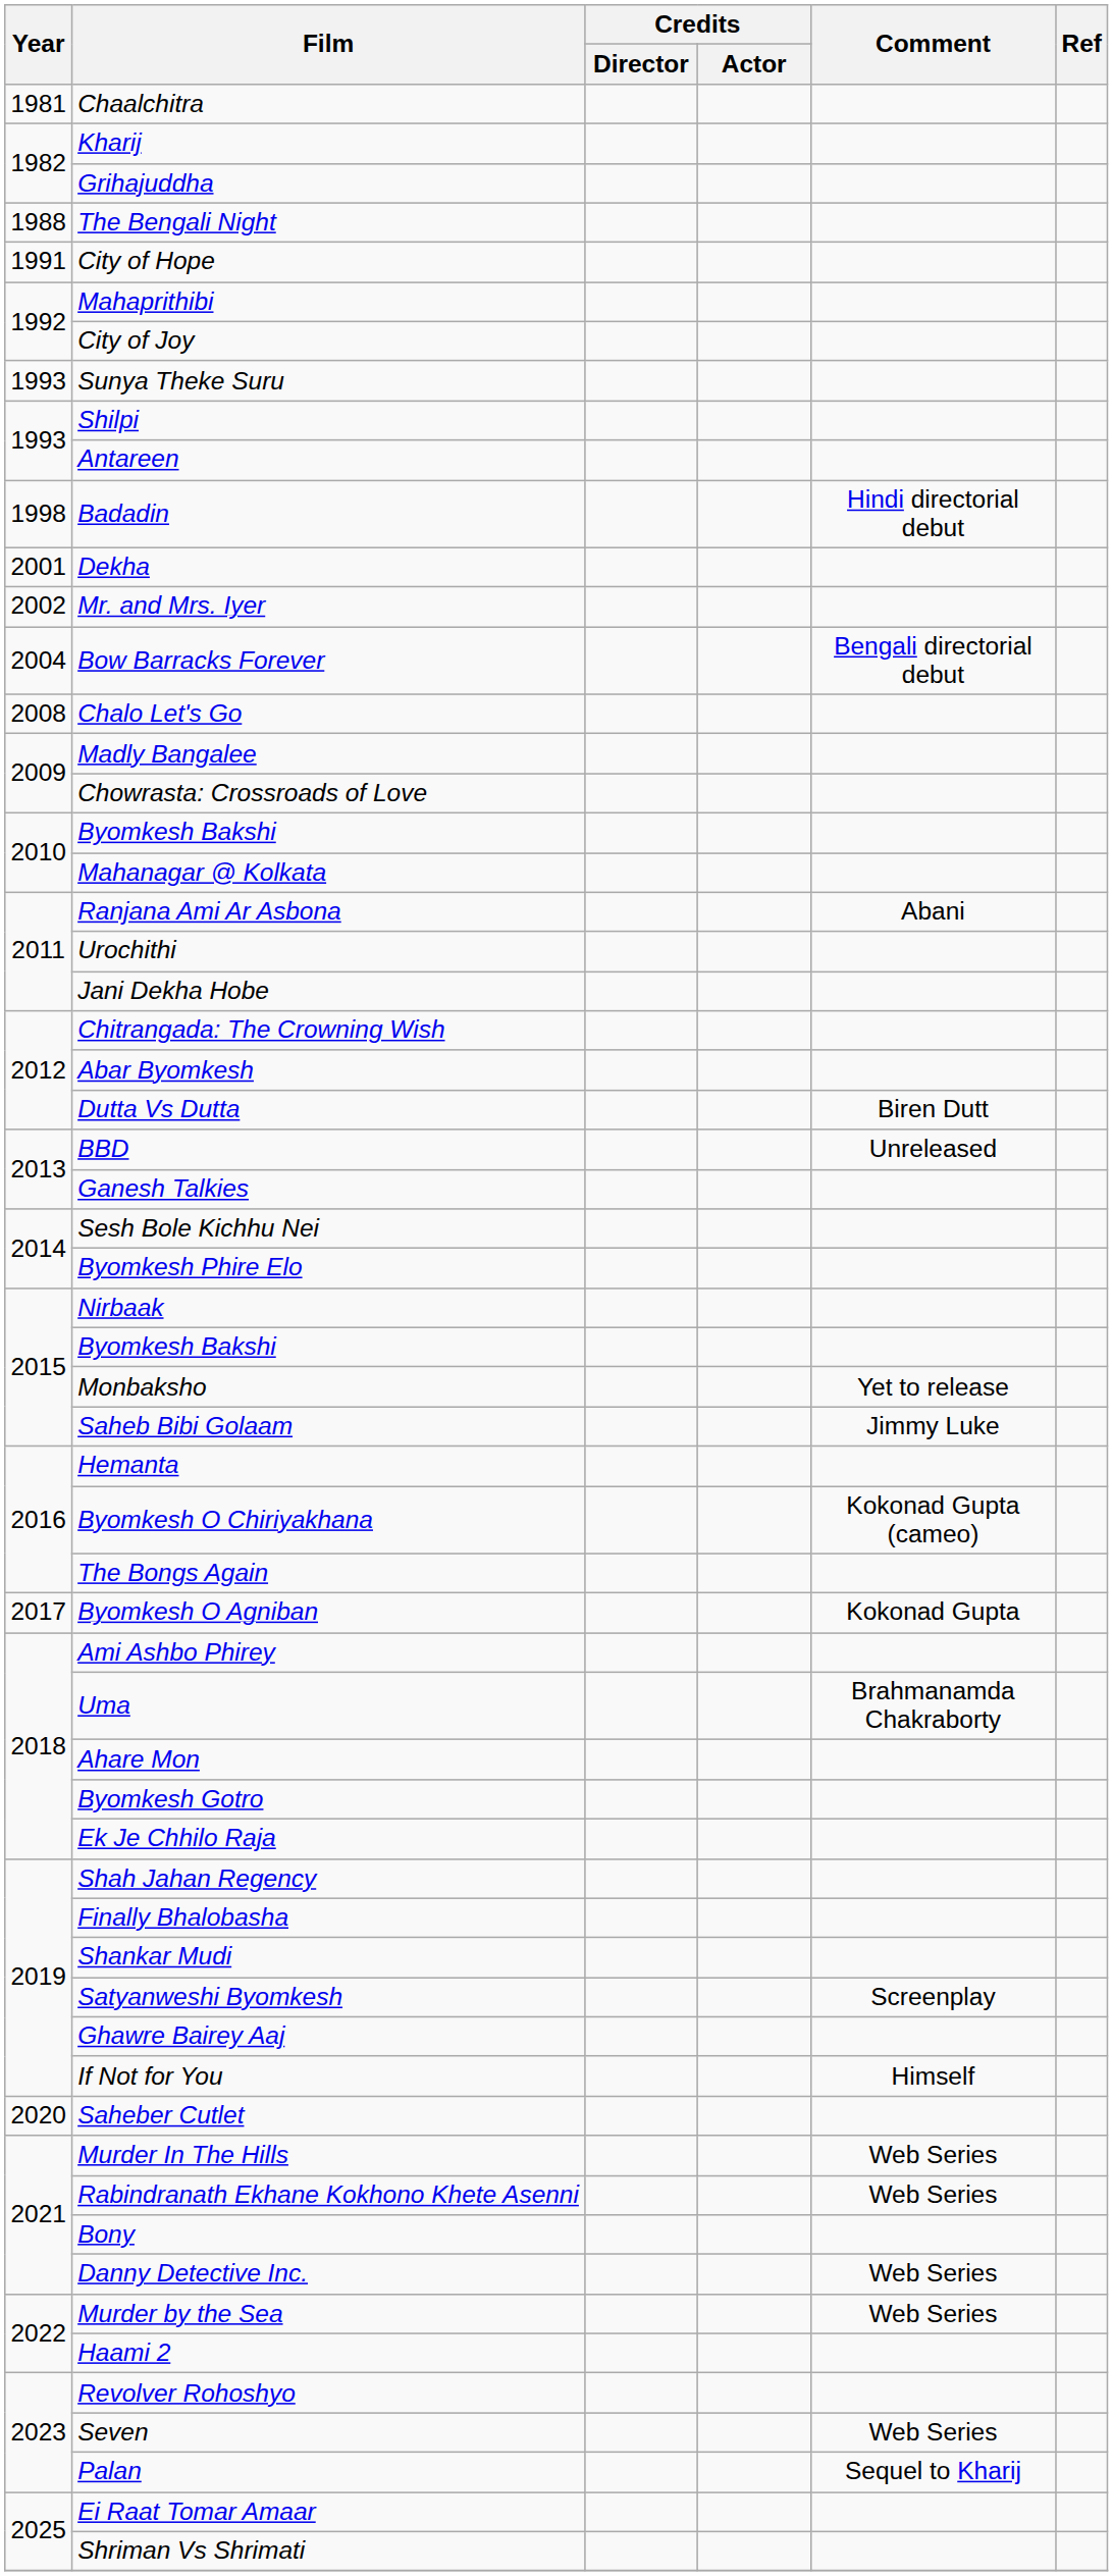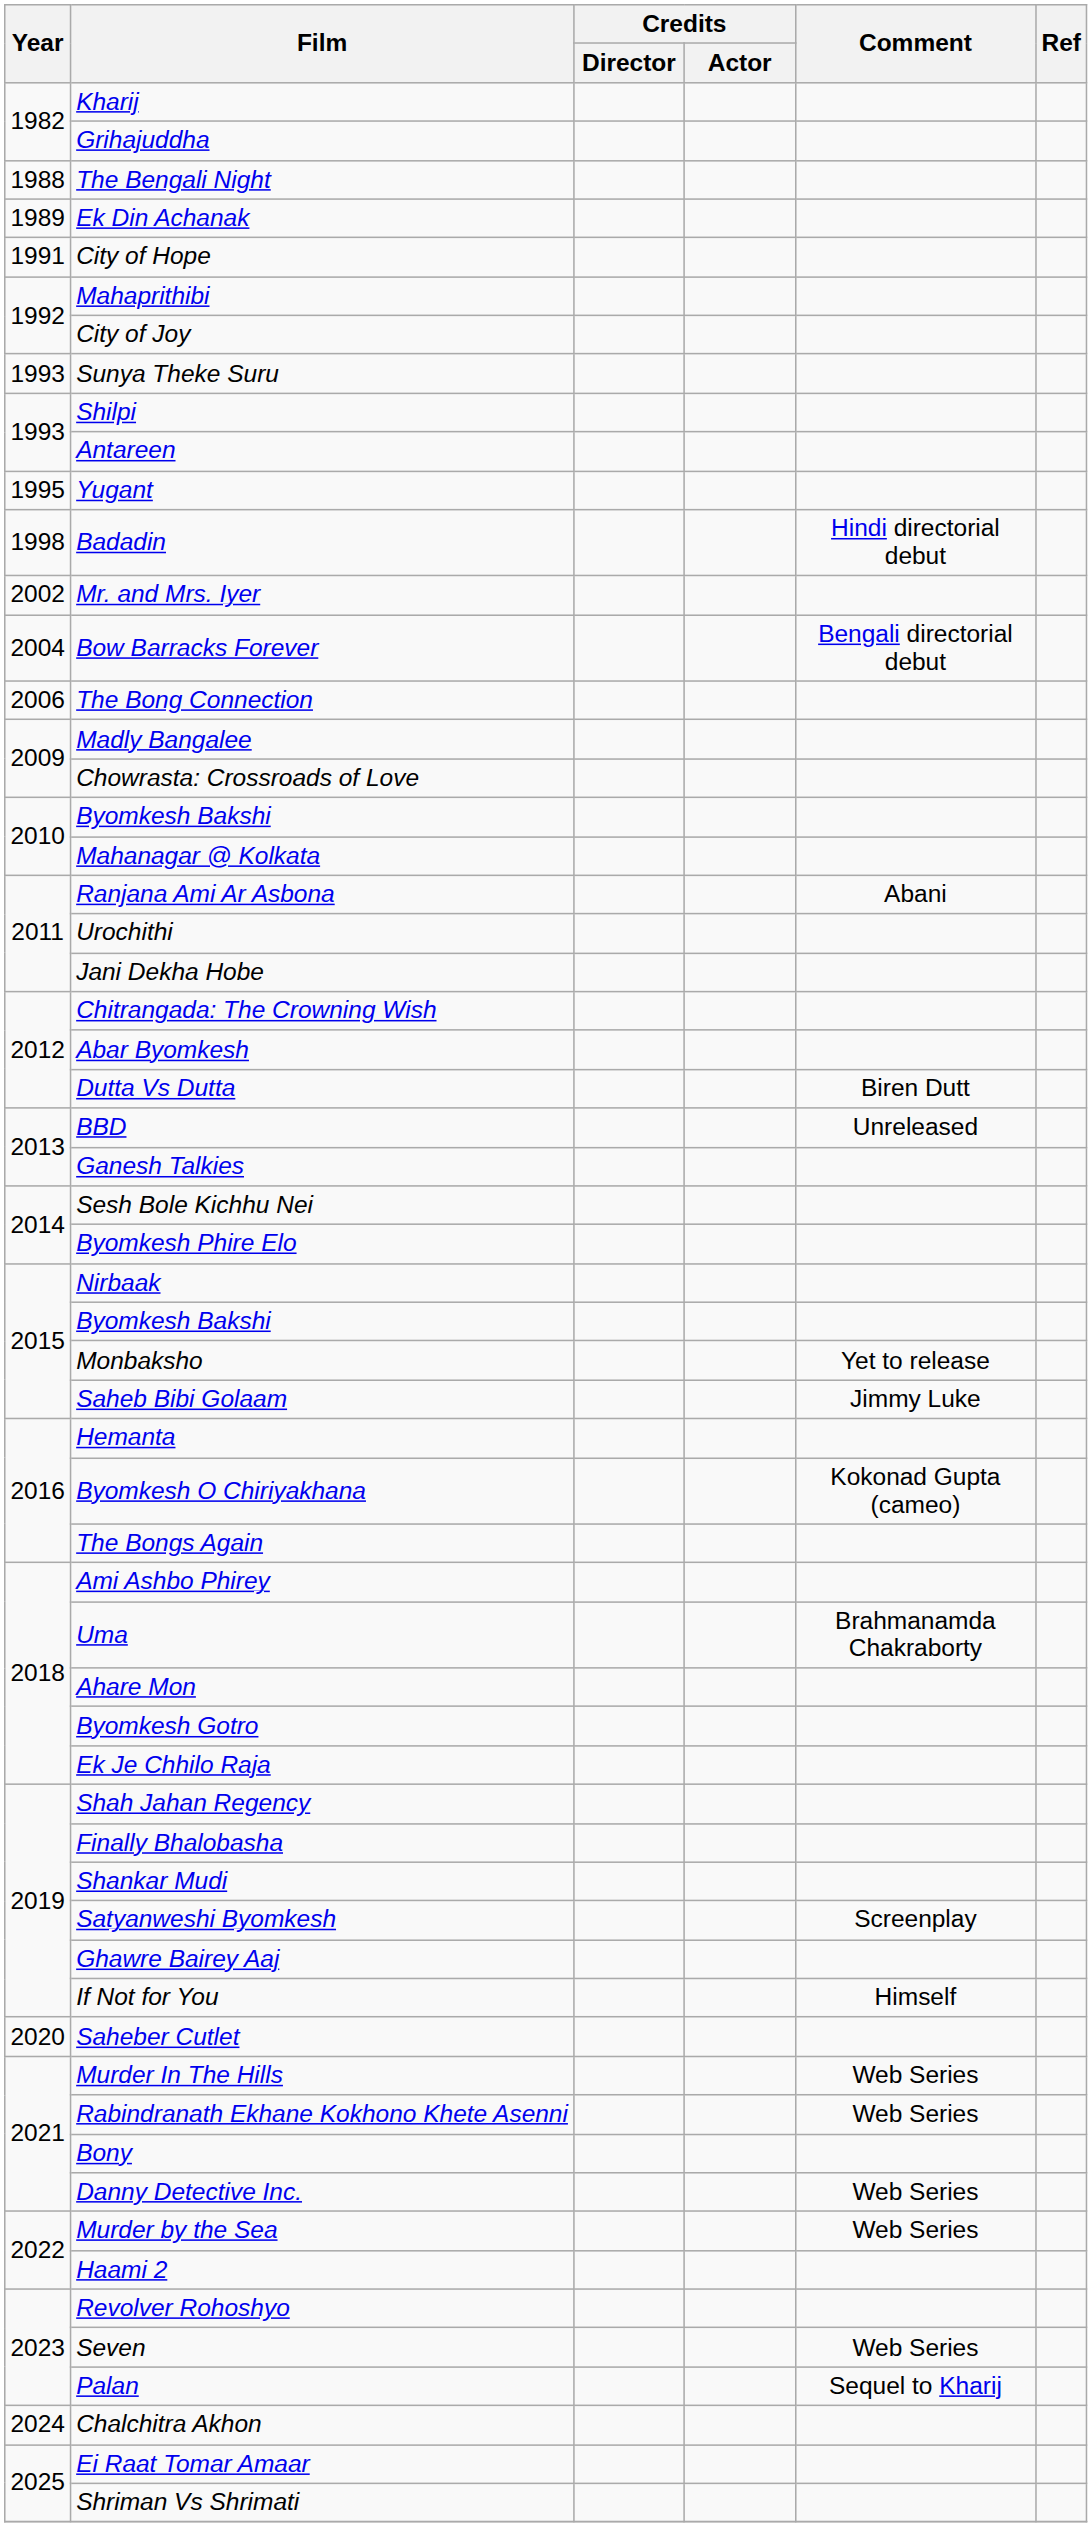- row: 1981 | Chaalchitra
+ row: 1989 | Ek Din Achanak
+ row: 1995 | Yugant
- row: 2001 | Dekha
+ row: 2006 | The Bong Connection
- row: 2008 | Chalo Let's Go
- row: 2017 | Byomkesh O Agniban | Kokonad Gupta
+ row: 2024 | Chalchitra Akhon
